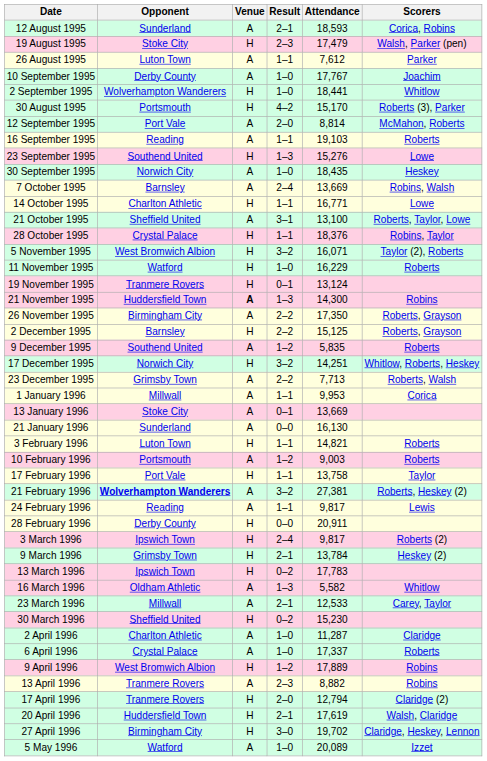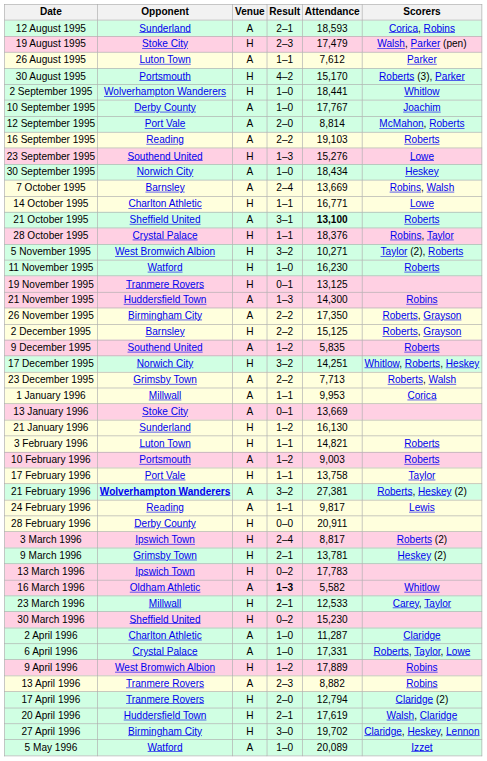rows swapped: 30 August 1995 <-> 10 September 1995
16 September 1995 | Result: 1–1 -> 2–2
30 September 1995 | Attendance: 18,435 -> 18,434
21 October 1995 | Attendance: normal -> bold
21 October 1995 | Scorers: Roberts, Taylor, Lowe -> Roberts
5 November 1995 | Attendance: 16,071 -> 10,271
11 November 1995 | Attendance: 16,229 -> 16,230
19 November 1995 | Attendance: 13,124 -> 13,125
21 November 1995 | Venue: bold -> normal
21 January 1996 | Venue: A -> H
21 January 1996 | Result: 0–0 -> 1–2
3 March 1996 | Attendance: 9,817 -> 8,817
9 March 1996 | Attendance: 13,784 -> 13,781
16 March 1996 | Result: normal -> bold
23 March 1996 | Venue: A -> H
6 April 1996 | Attendance: 17,337 -> 17,331
6 April 1996 | Scorers: Roberts -> Roberts, Taylor, Lowe
